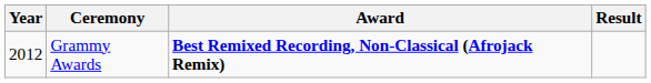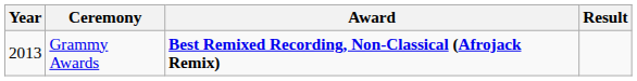Grammy Awards | Year: 2012 -> 2013
